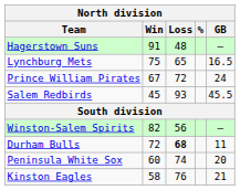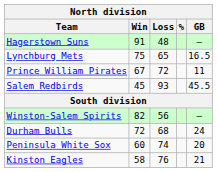Prince William Pirates | GB: 24 -> 11
Durham Bulls | Loss: bold -> normal
Durham Bulls | GB: 11 -> 24
